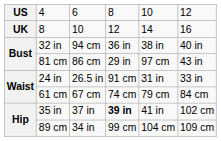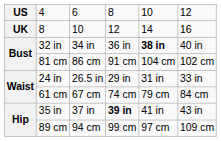32 in | column 3: 94 cm -> 34 in
32 in | column 5: normal -> bold
81 cm | column 4: 29 in -> 91 cm
81 cm | column 5: 97 cm -> 104 cm
81 cm | column 6: 43 in -> 102 cm
24 in | column 4: 91 cm -> 29 in
35 in | column 6: 102 cm -> 43 in
89 cm | column 3: 34 in -> 94 cm
89 cm | column 5: 104 cm -> 97 cm
